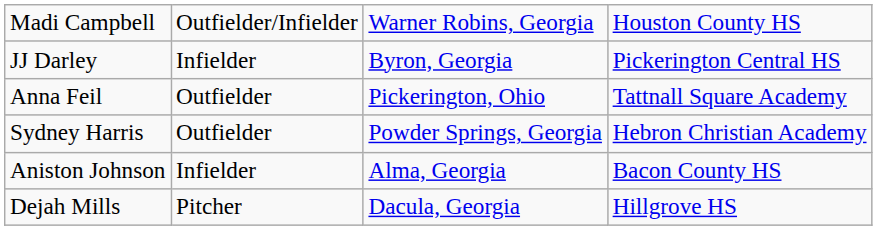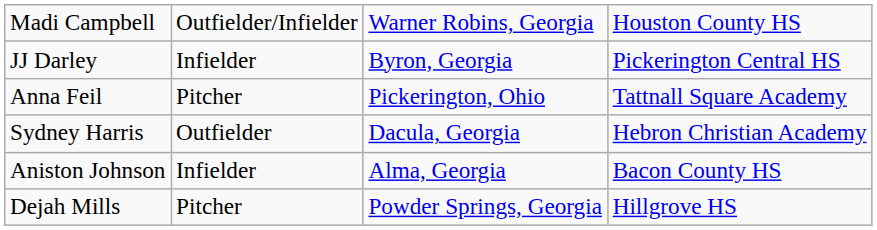Anna Feil | column 2: Outfielder -> Pitcher
Sydney Harris | column 3: Powder Springs, Georgia -> Dacula, Georgia
Dejah Mills | column 3: Dacula, Georgia -> Powder Springs, Georgia
